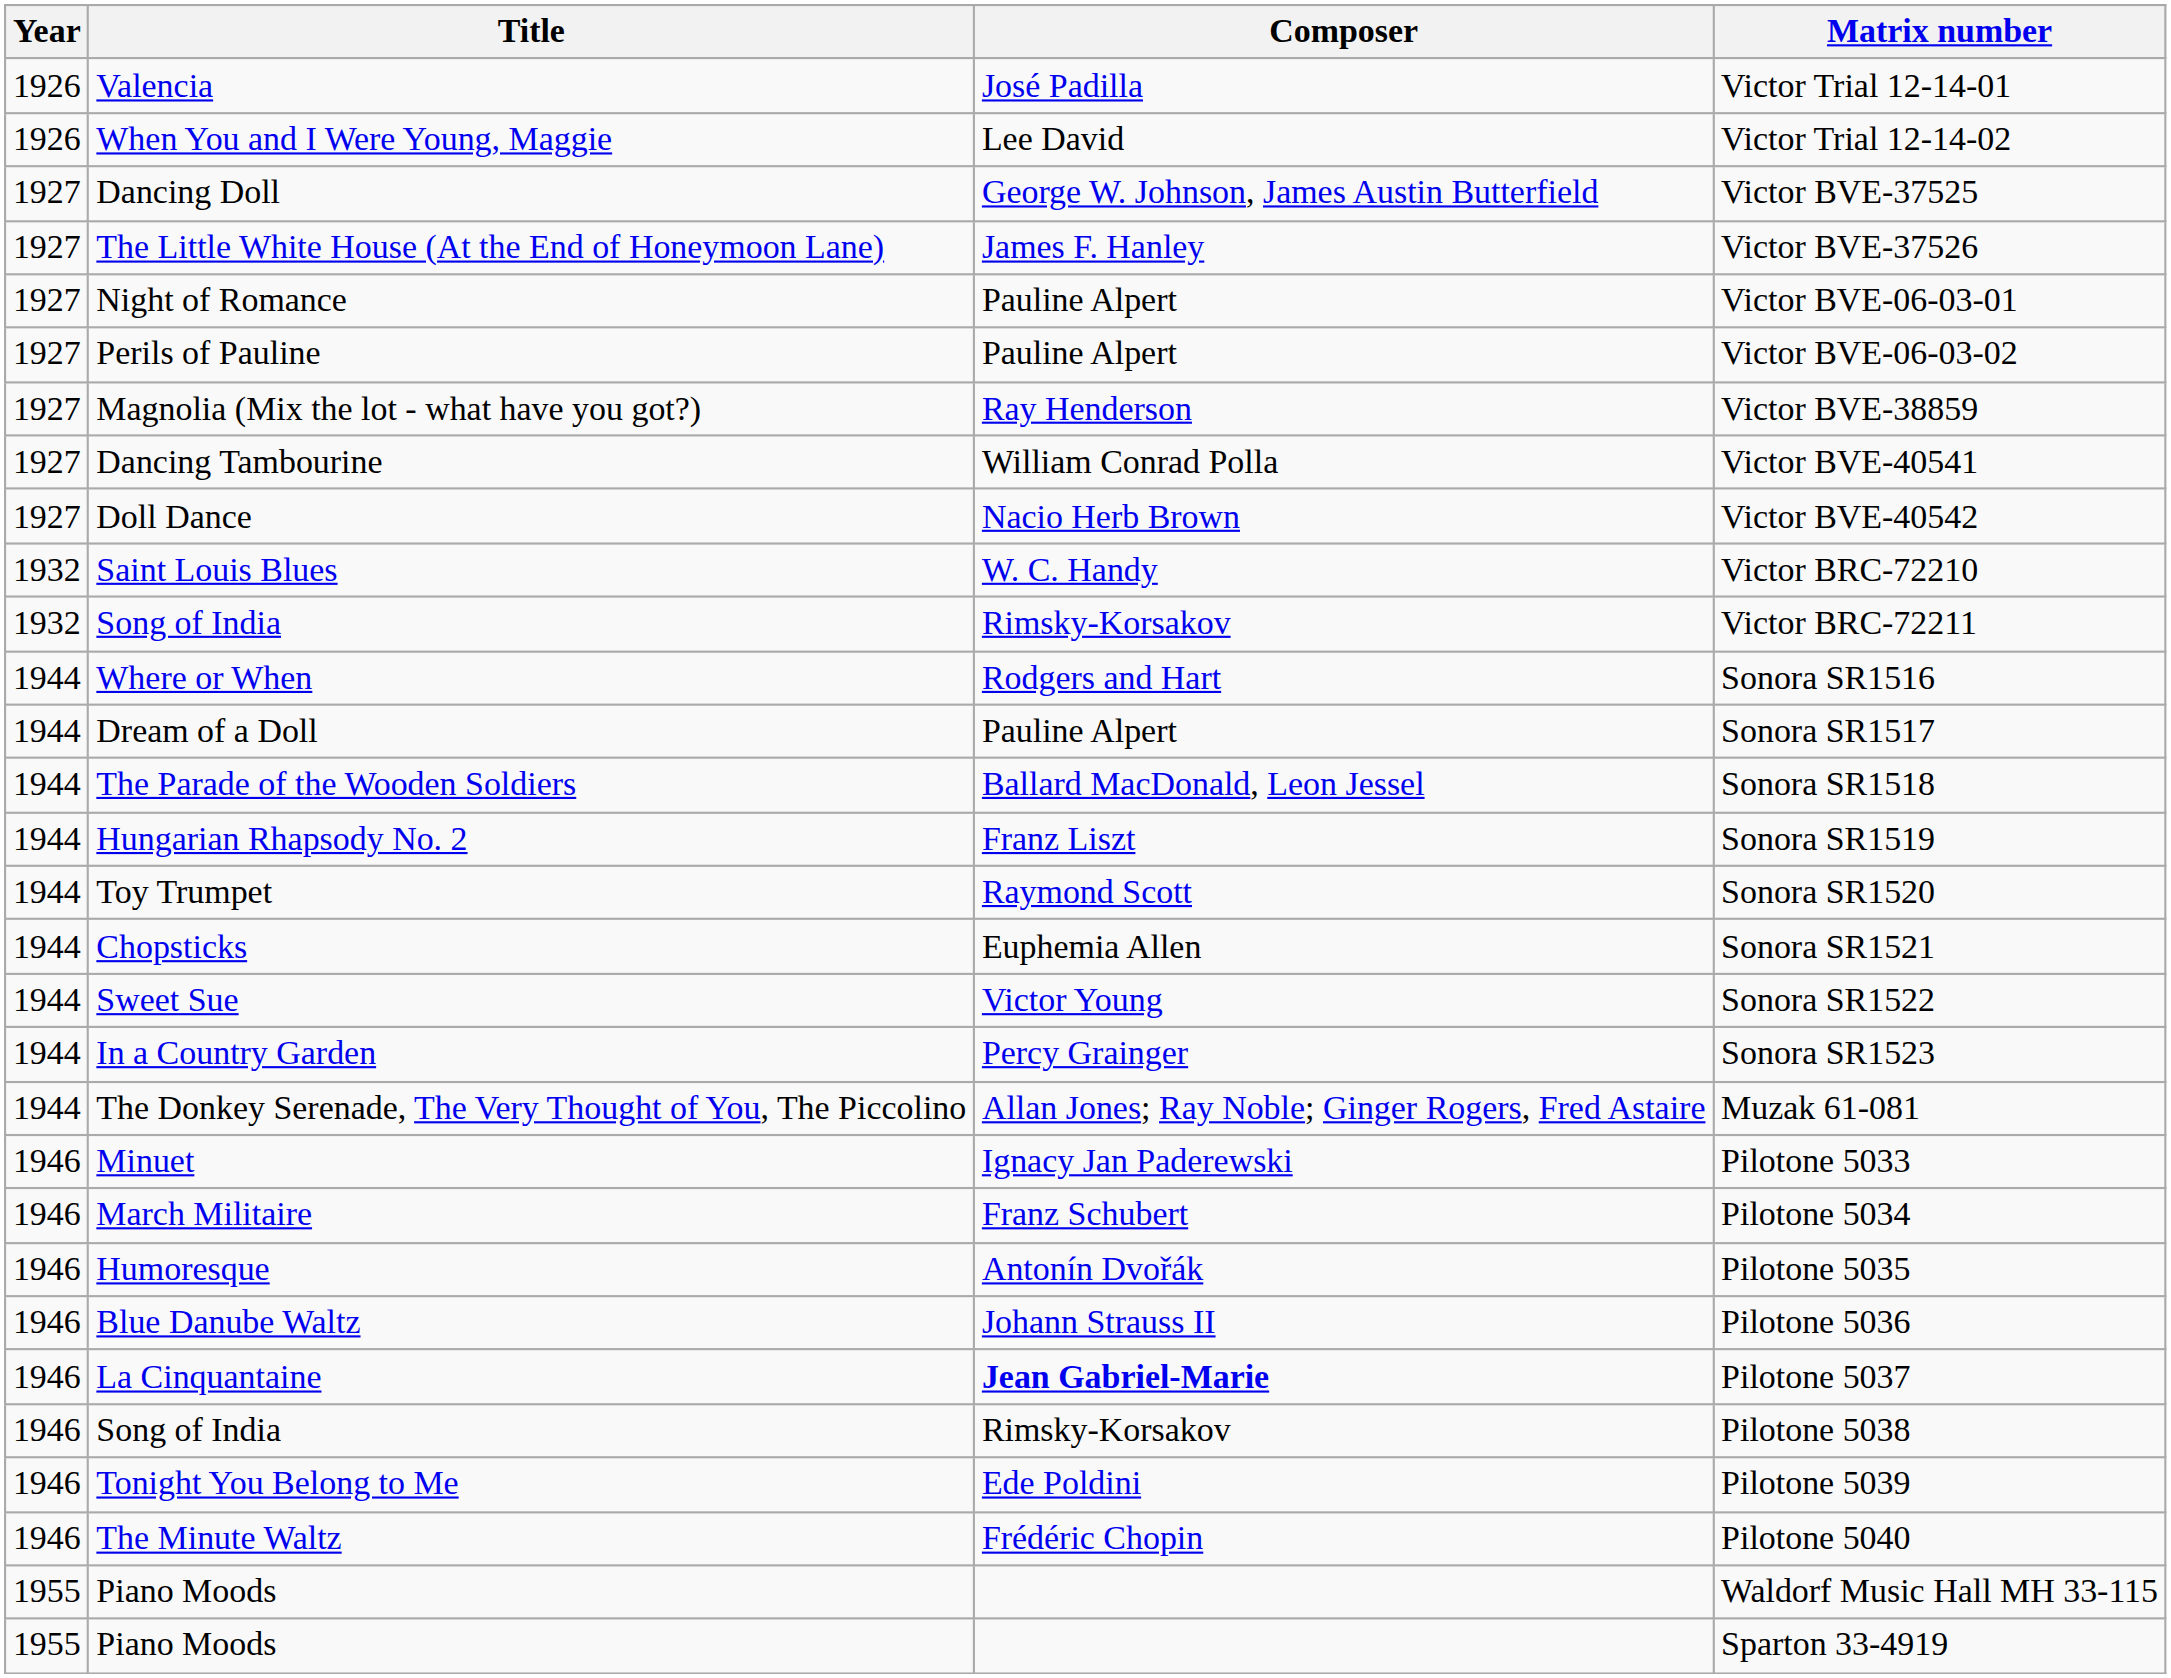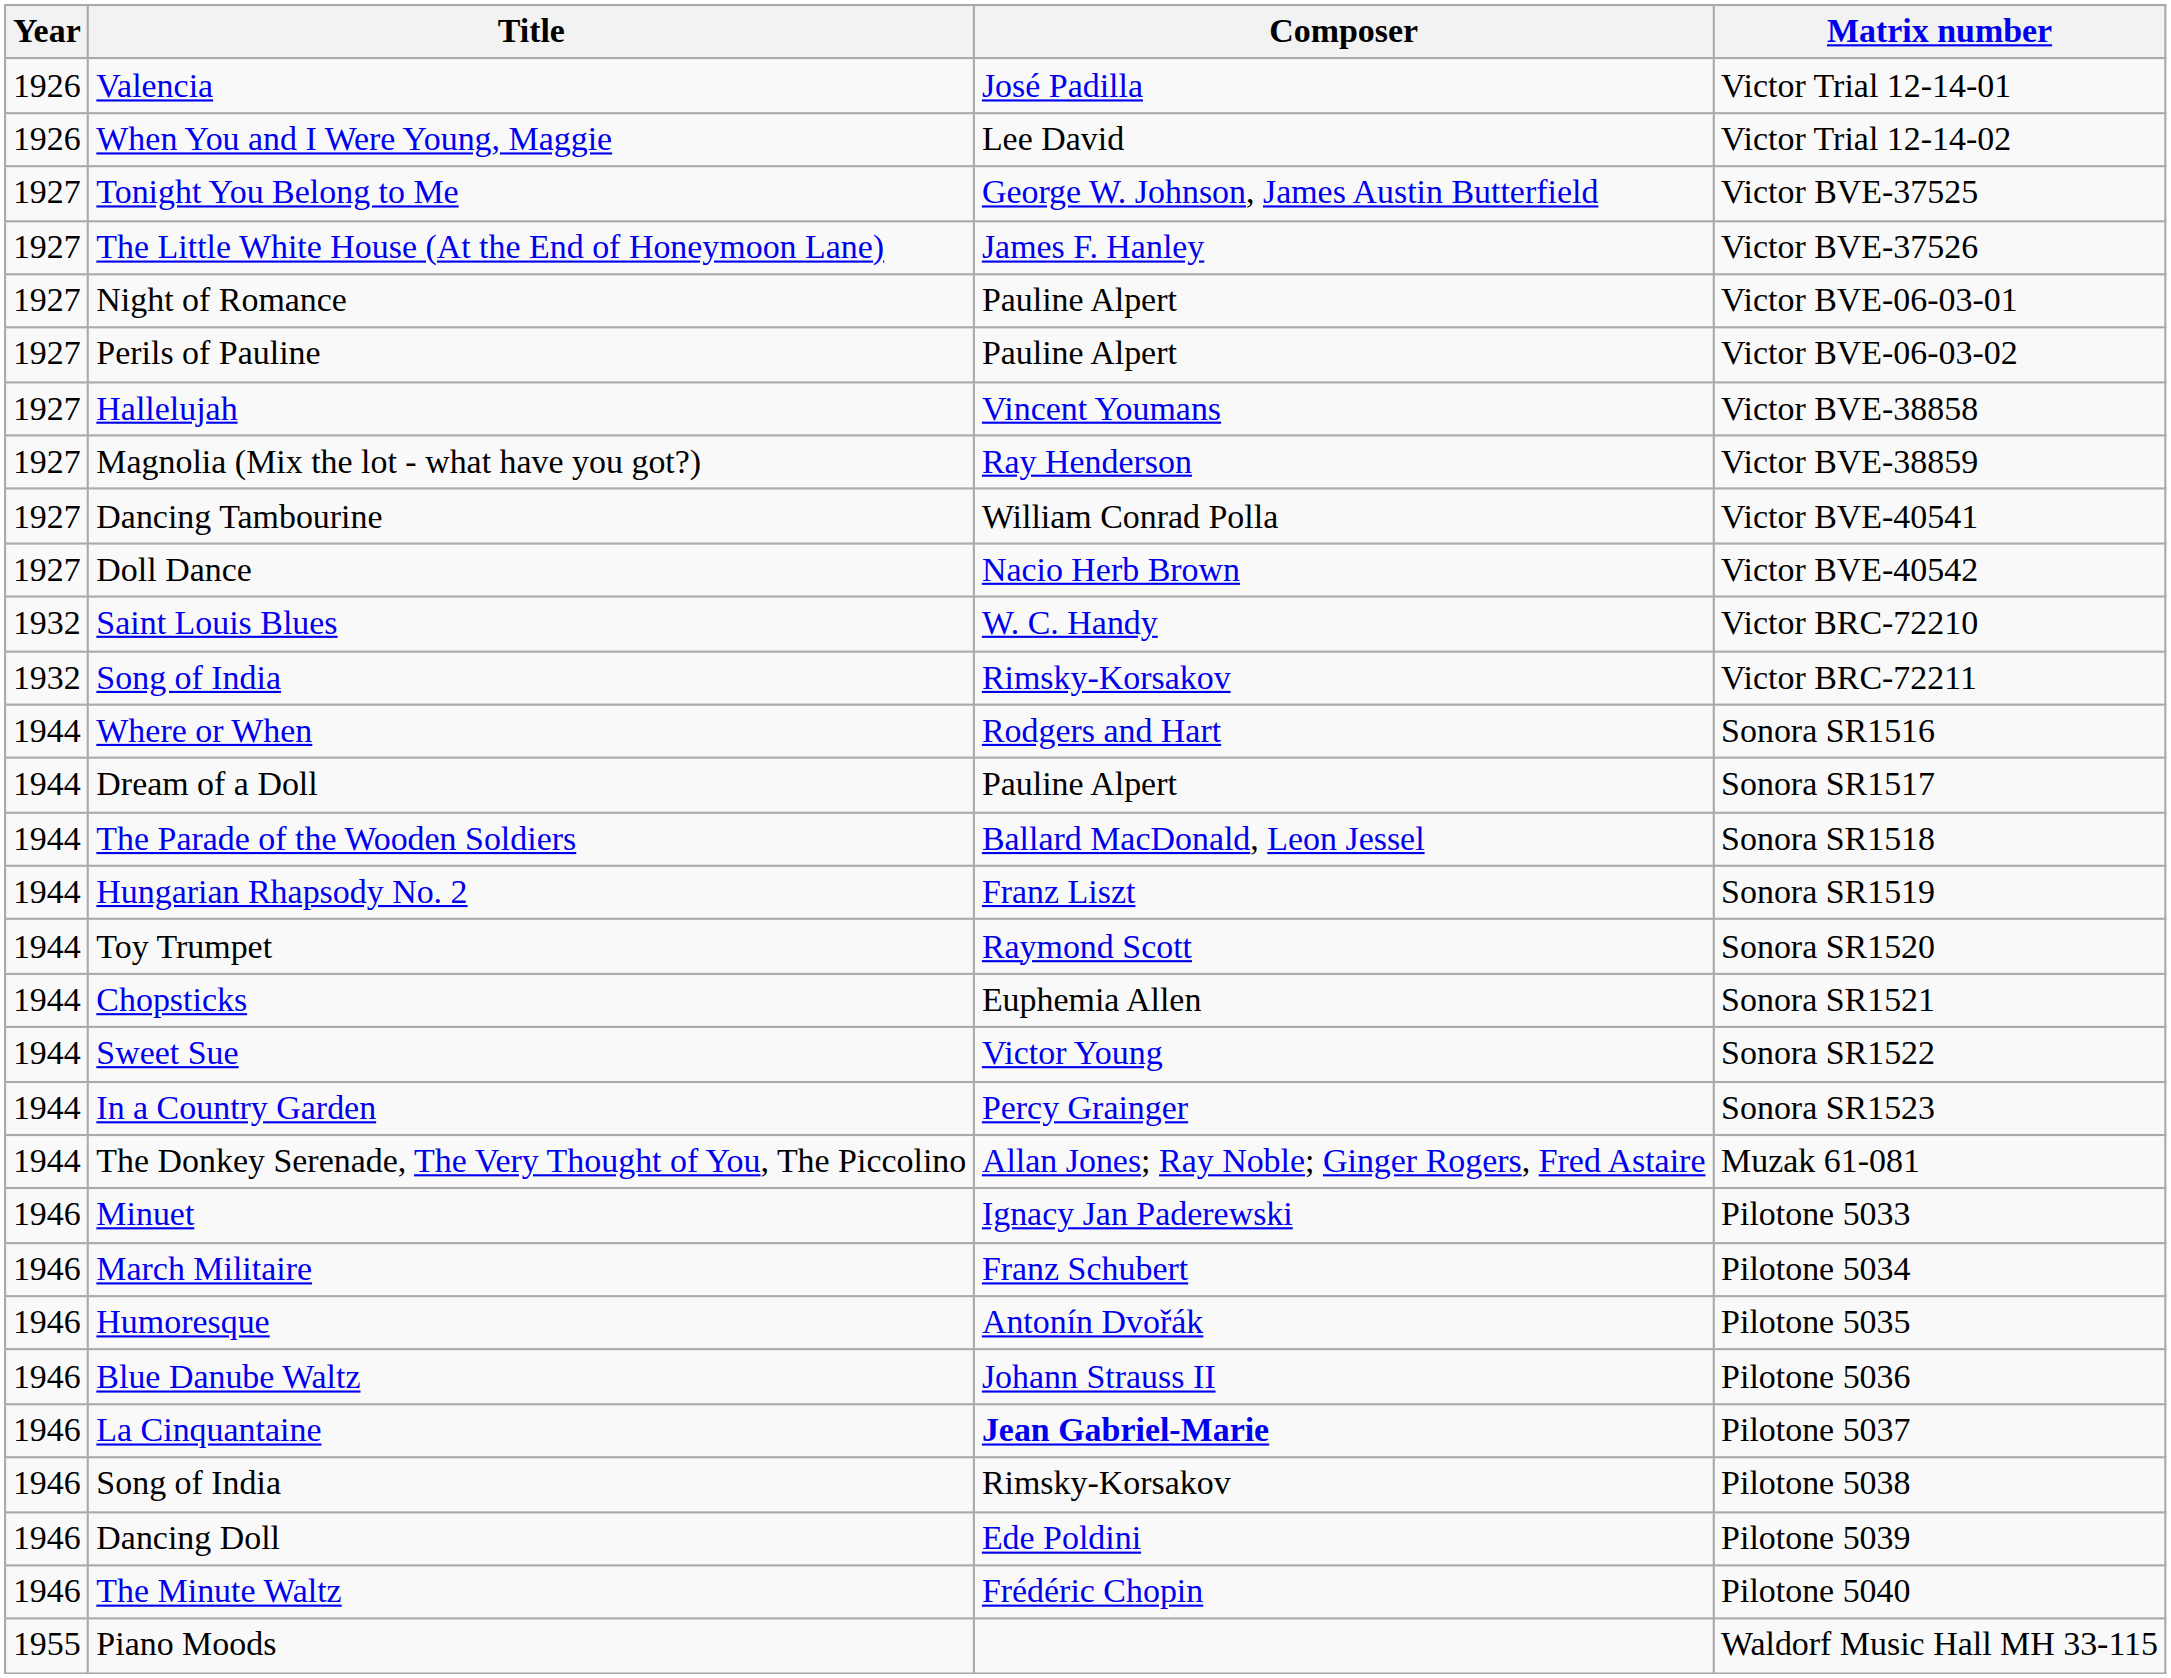Victor BVE-37525 | Title: Dancing Doll -> Tonight You Belong to Me
+ row: 1927 | Hallelujah | Vincent Youmans | Victor BVE-38858
Pilotone 5039 | Title: Tonight You Belong to Me -> Dancing Doll
- row: 1955 | Piano Moods | Sparton 33-4919
